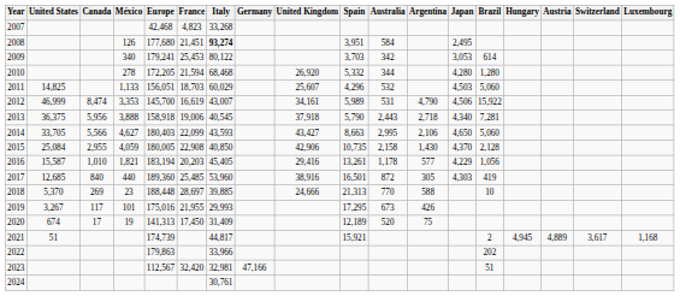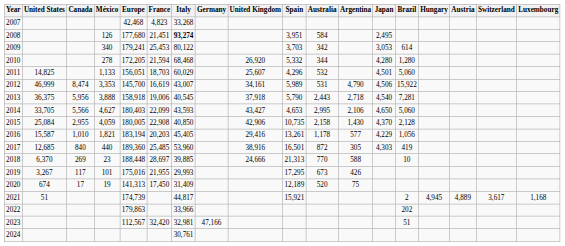2011 | Japan: 4,503 -> 4,501
2013 | Japan: 4,340 -> 4,540
2014 | Spain: 8,663 -> 4,653
2018 | United States: 5,370 -> 6,370
